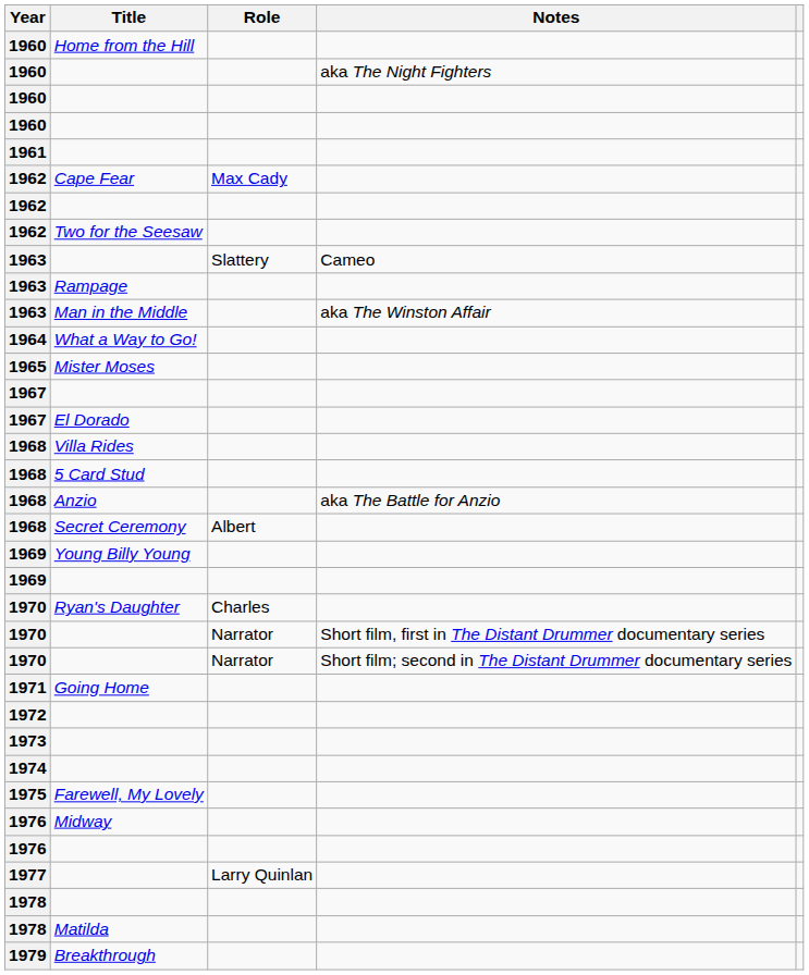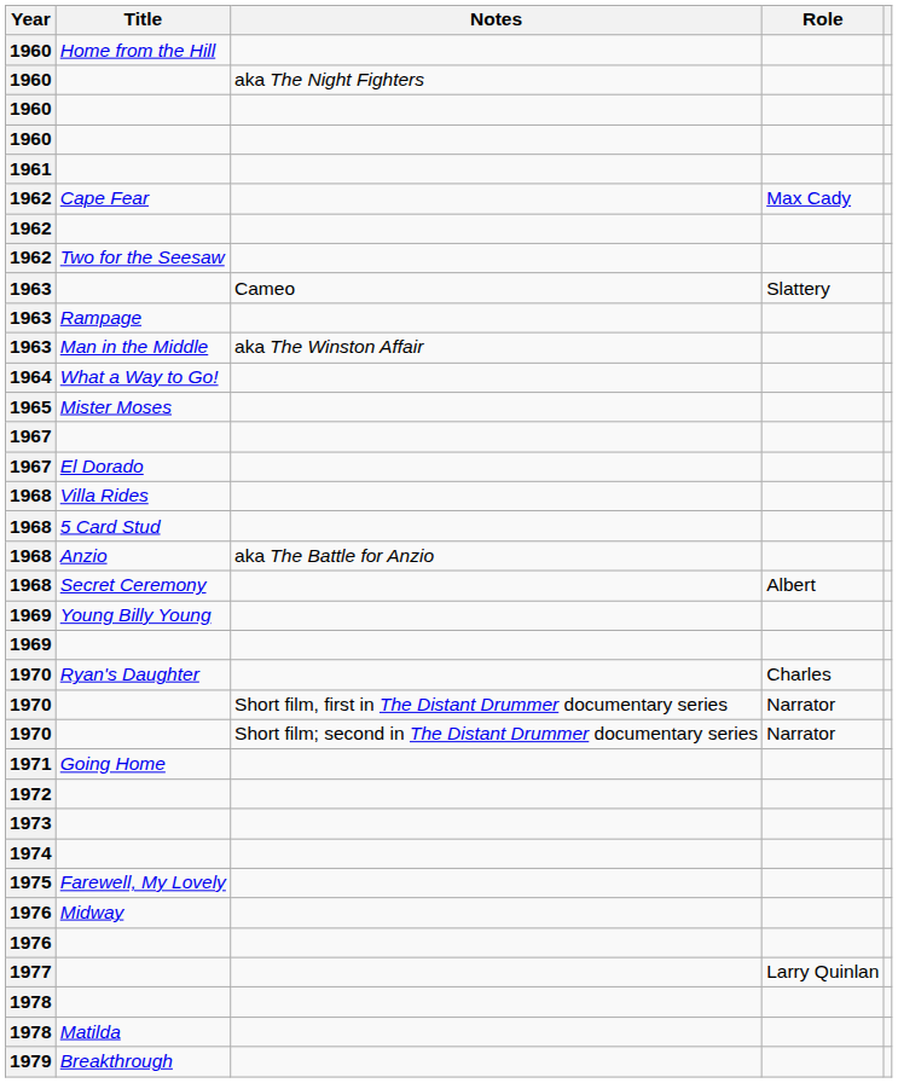columns swapped: Role <-> Notes
